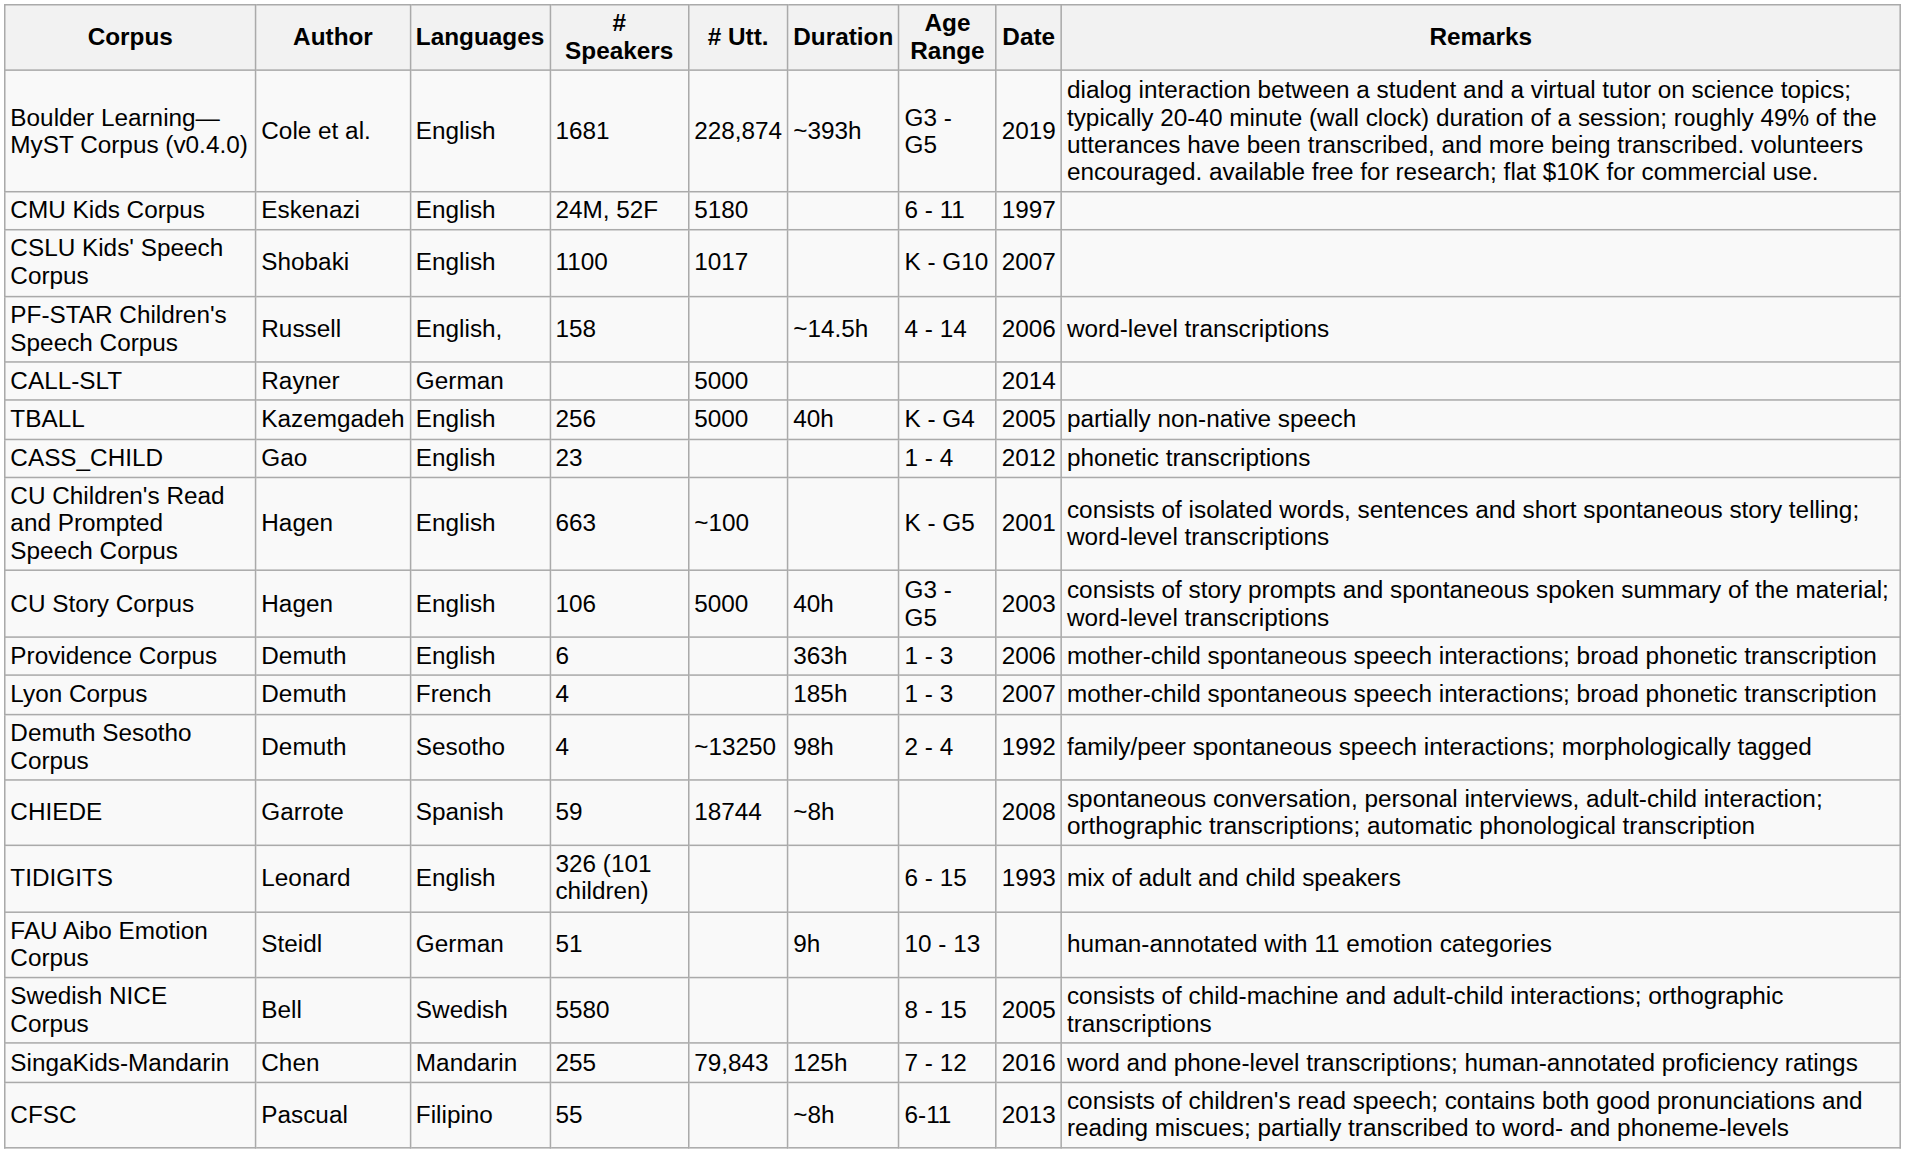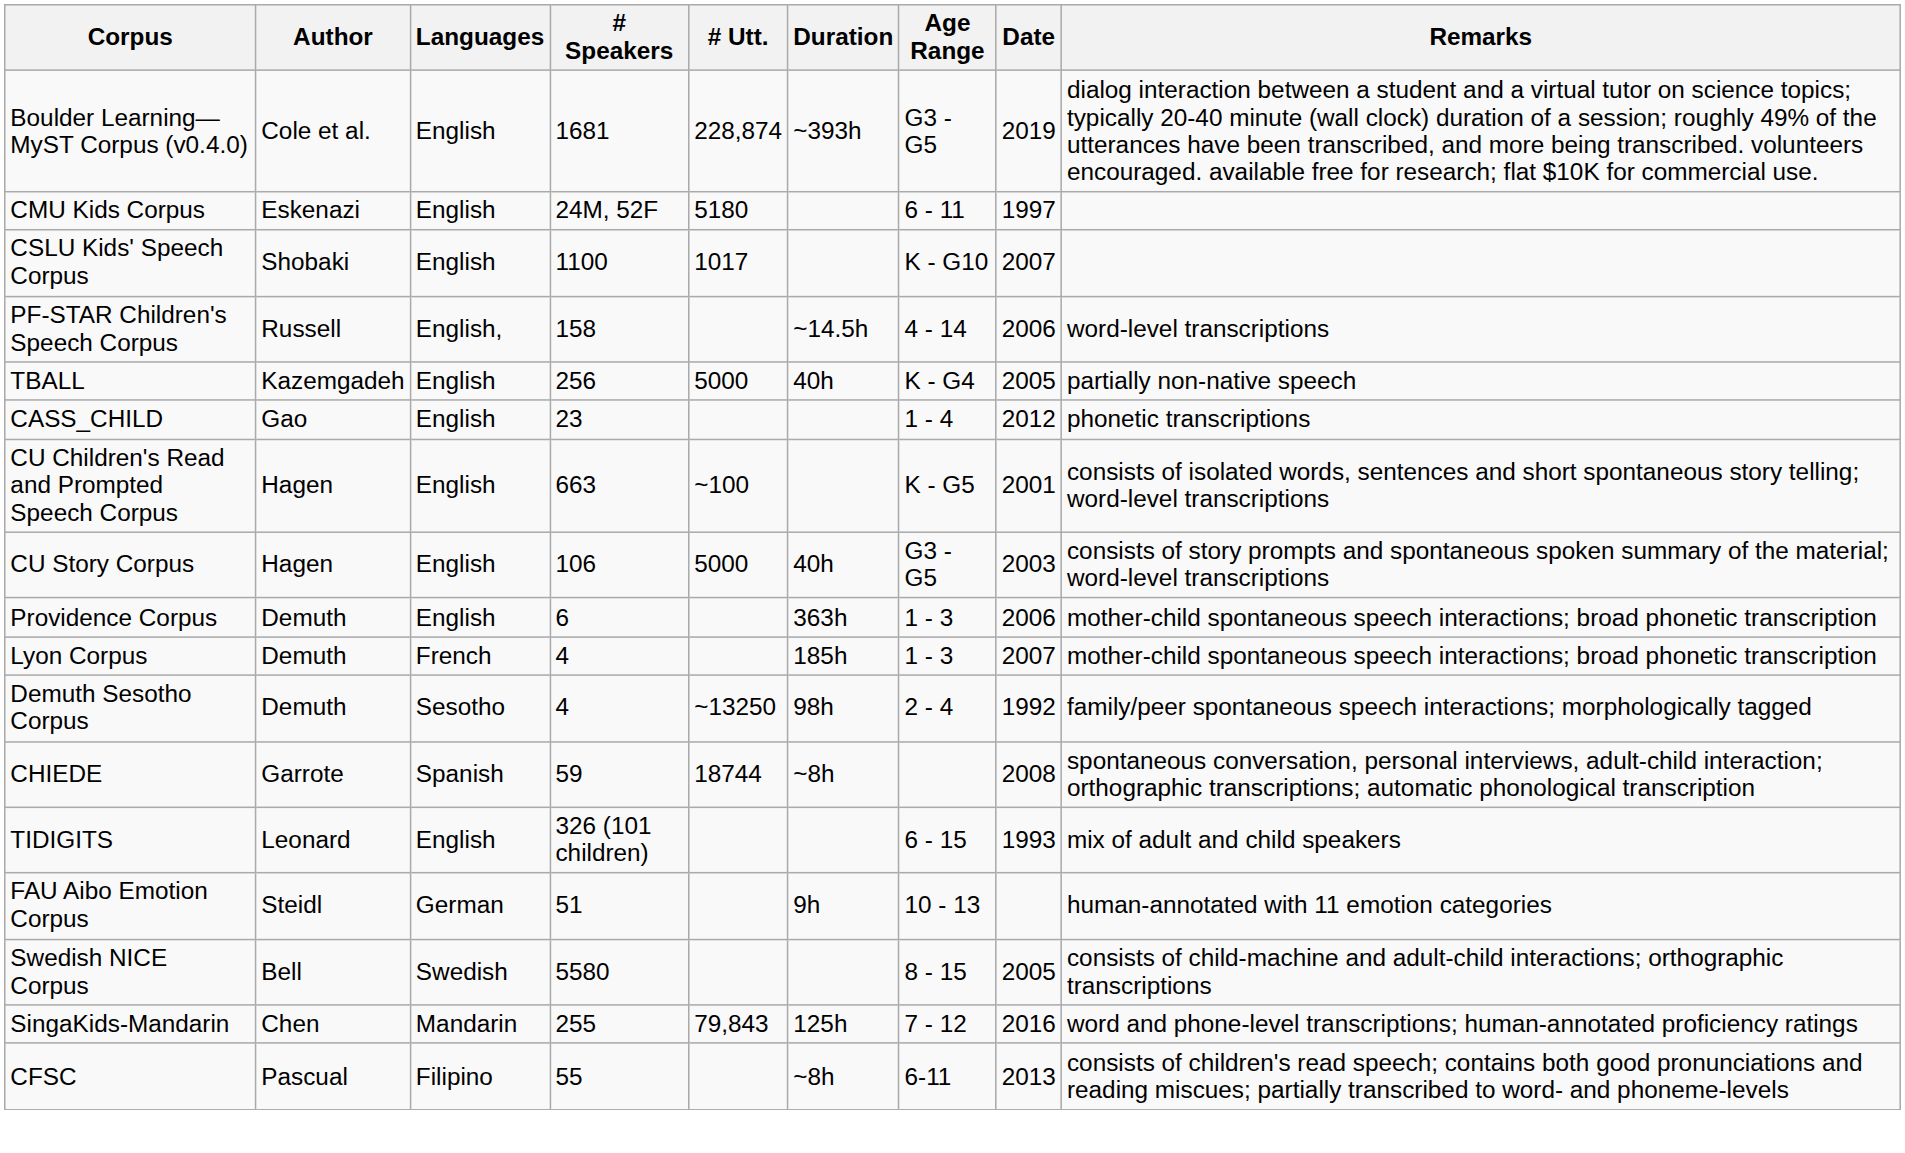- row: CALL-SLT | Rayner | German | 5000 | 2014
